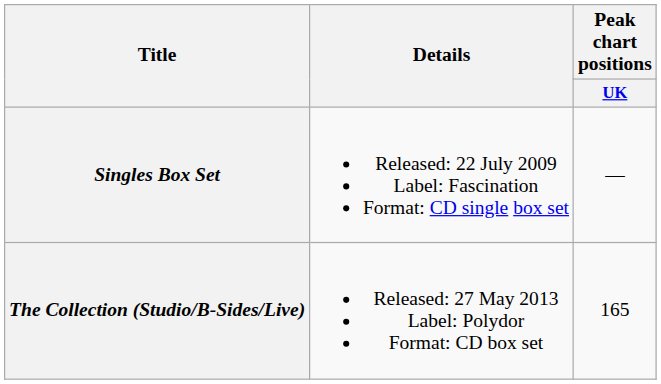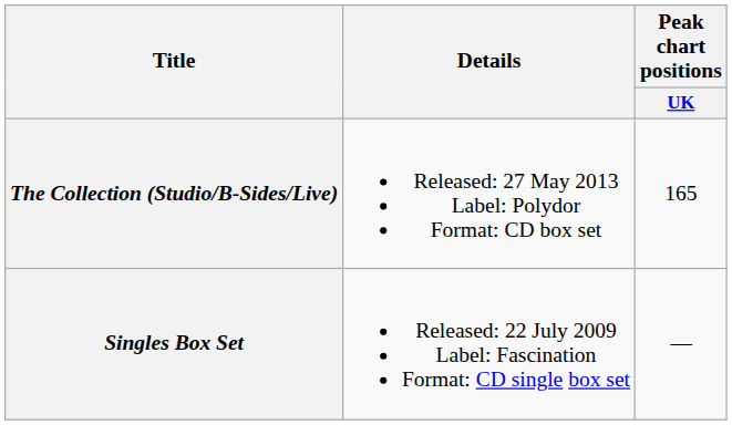rows swapped: Singles Box Set <-> The Collection (Studio/B-Sides/Live)
